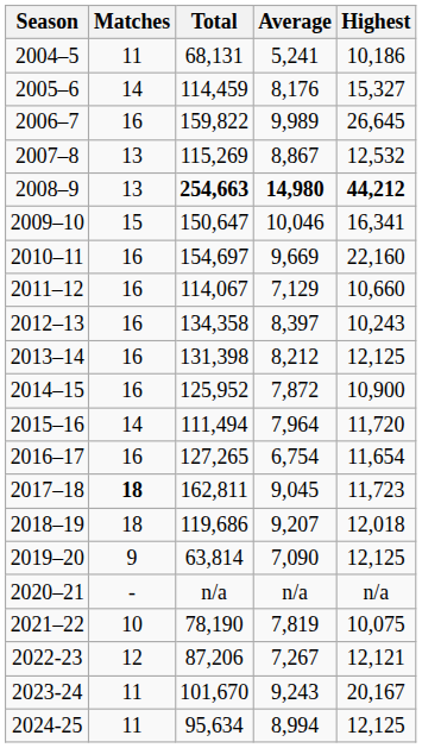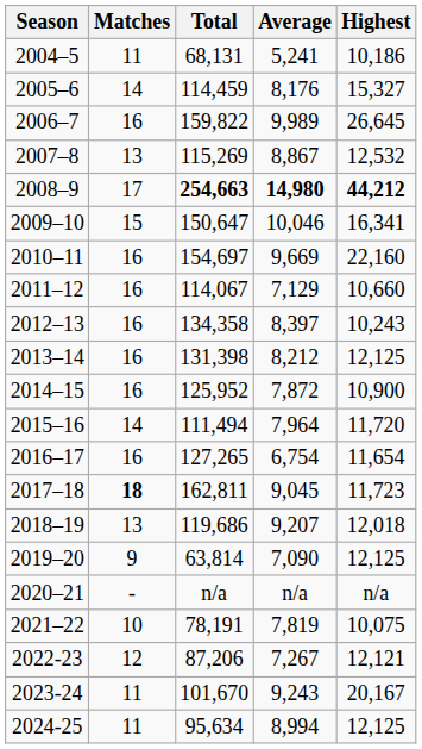2008–9 | Matches: 13 -> 17
2018–19 | Matches: 18 -> 13
2021–22 | Total: 78,190 -> 78,191
